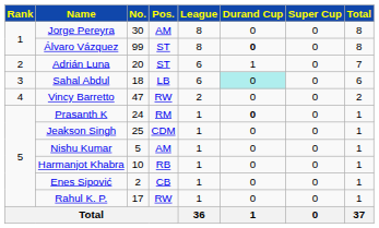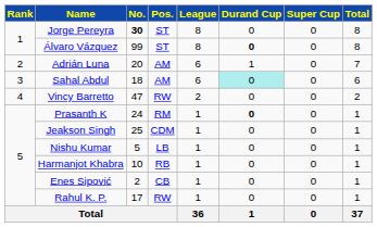Jorge Pereyra | No.: normal -> bold
Jorge Pereyra | Pos.: AM -> ST
Adrián Luna | Pos.: ST -> AM
Sahal Abdul | Pos.: LB -> AM
Nishu Kumar | Pos.: AM -> LB
